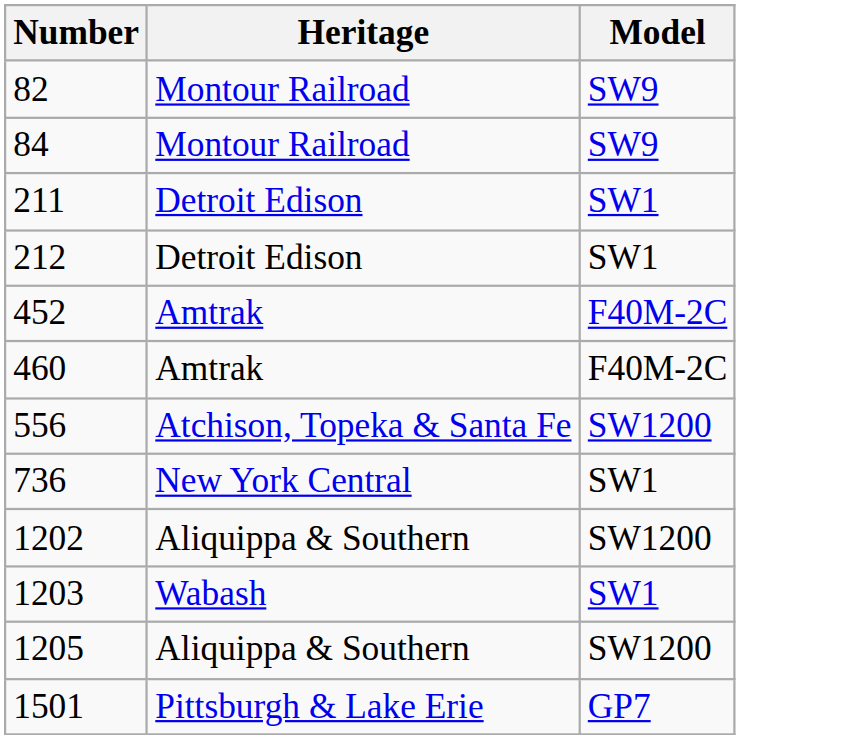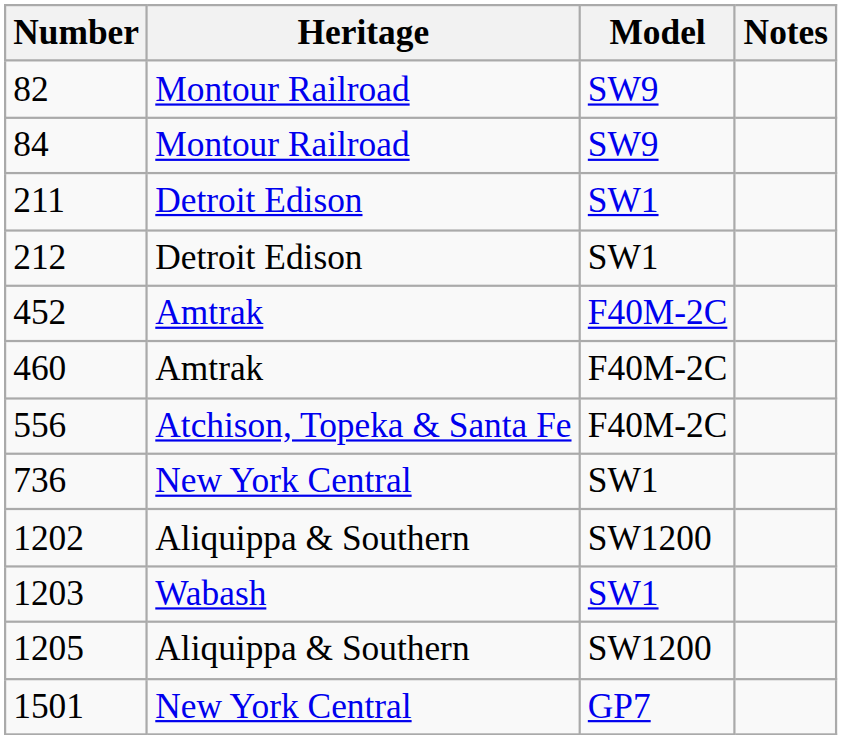+ column: Notes
556 | Model: SW1200 -> F40M-2C
1501 | Heritage: Pittsburgh & Lake Erie -> New York Central
